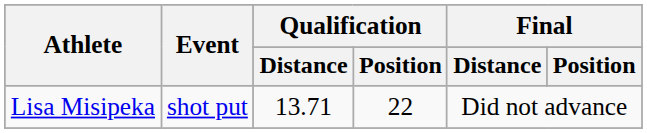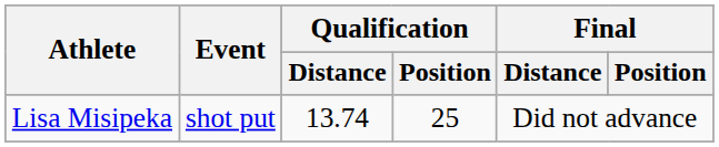Lisa Misipeka | Qualification / Distance: 13.71 -> 13.74
Lisa Misipeka | Qualification / Position: 22 -> 25
